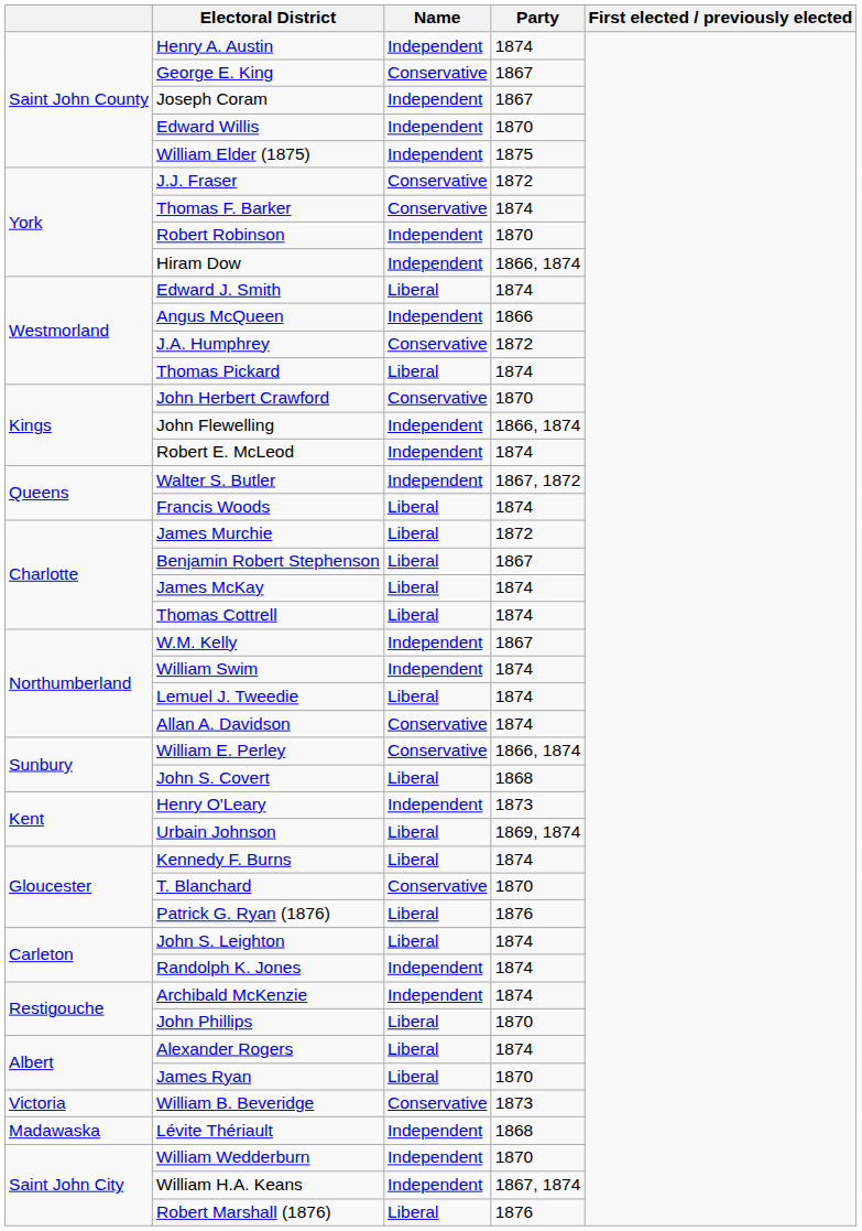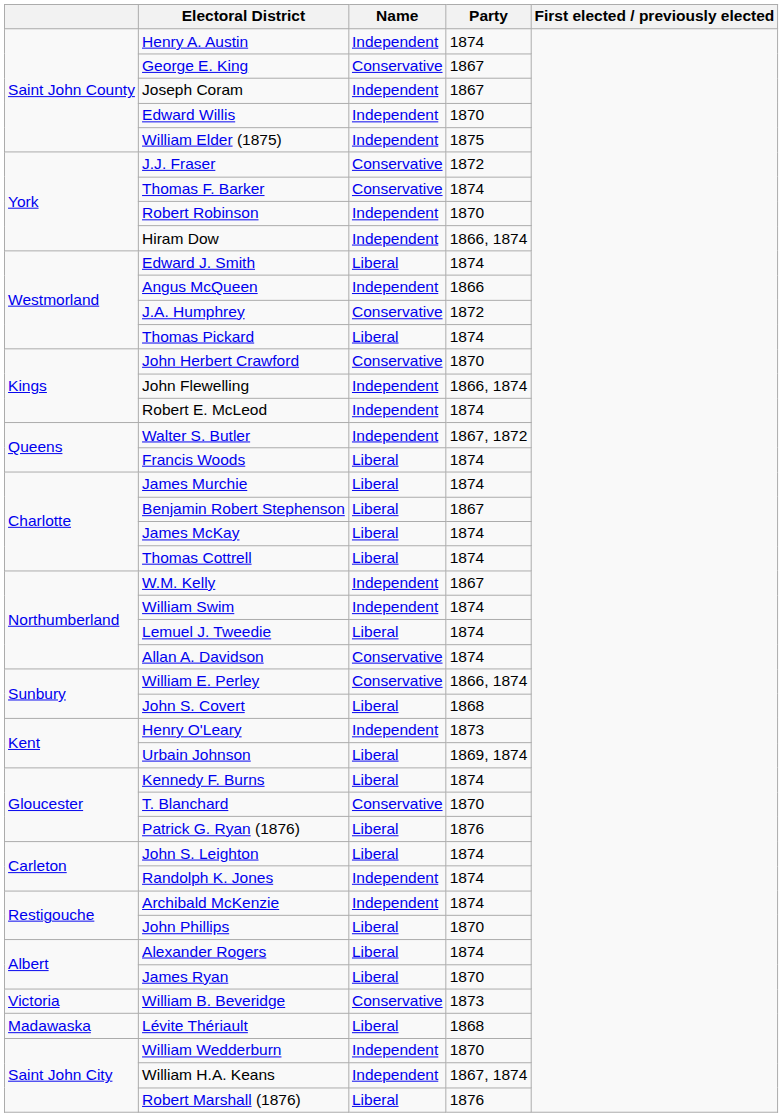James Murchie | Party: 1872 -> 1874
Lévite Thériault | Name: Independent -> Liberal
